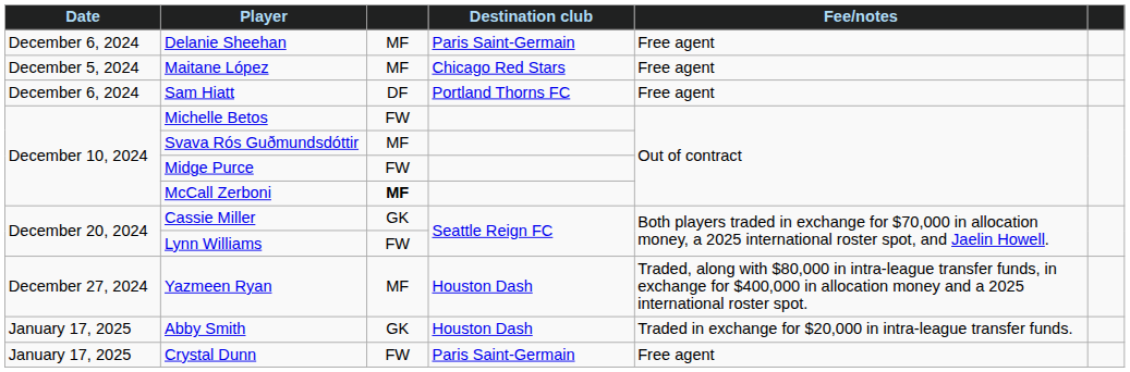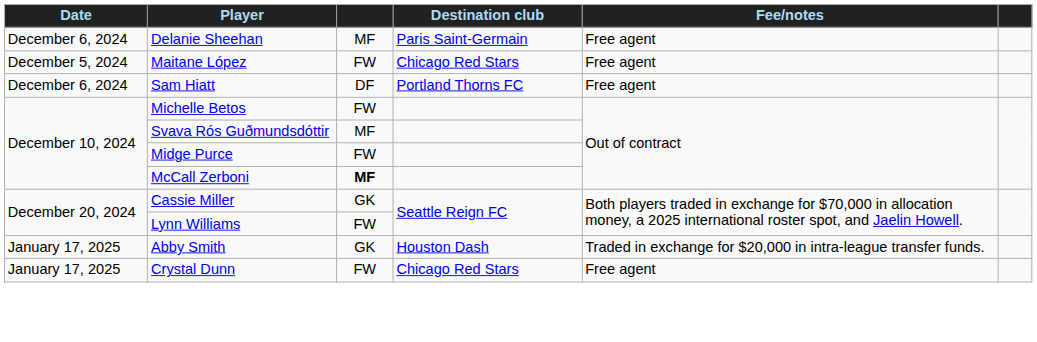Maitane López | column 3: MF -> FW
- row: December 27, 2024 | Yazmeen Ryan | MF | Houston Dash | Traded, along with $80,000 in intra-league transfer funds, in exchange for $400,000 in allocation money and a 2025 international roster spot.
Crystal Dunn | Destination club: Paris Saint-Germain -> Chicago Red Stars
